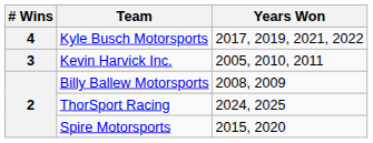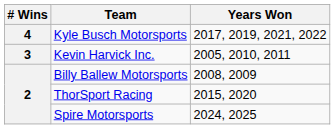ThorSport Racing | Years Won: 2024, 2025 -> 2015, 2020
Spire Motorsports | Years Won: 2015, 2020 -> 2024, 2025
